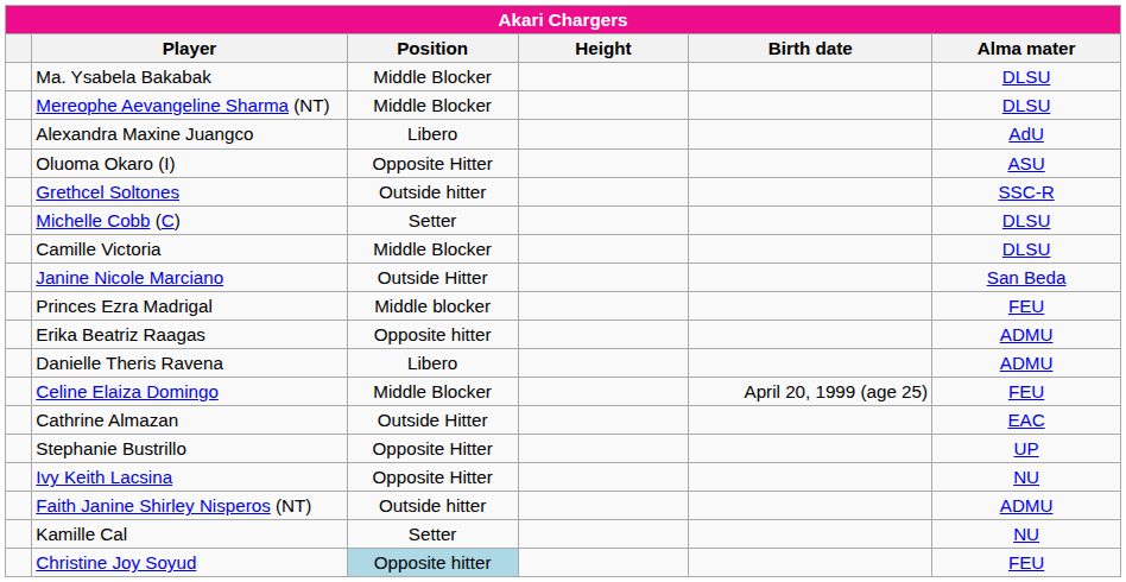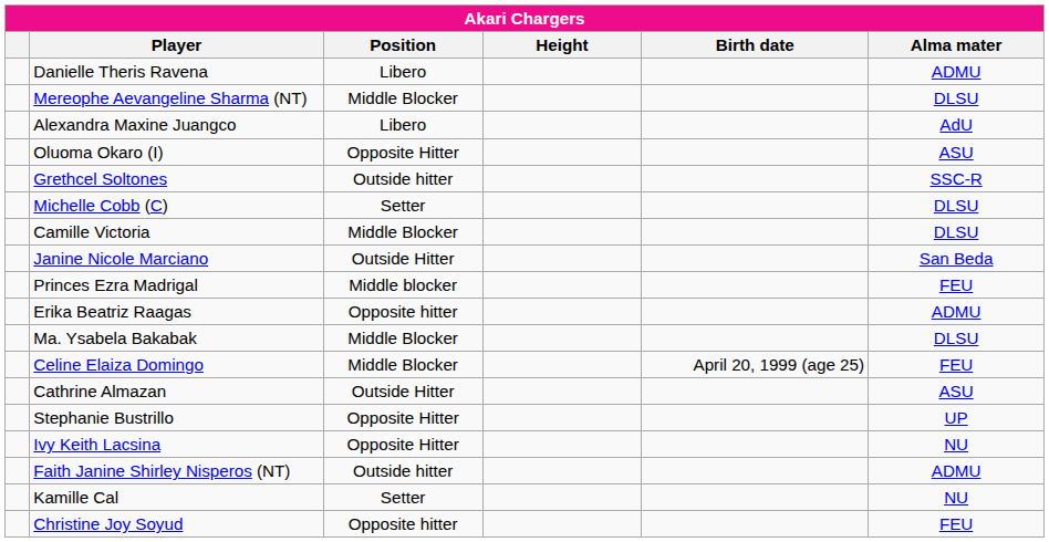rows swapped: Danielle Theris Ravena <-> Ma. Ysabela Bakabak
Cathrine Almazan | Alma mater: EAC -> ASU
Christine Joy Soyud | Position: lightblue background -> no background
